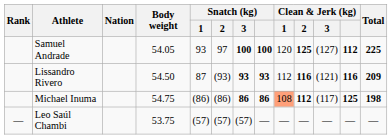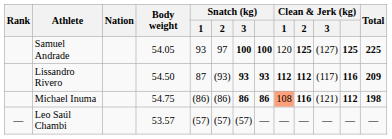Samuel Andrade | Clean & Jerk (kg): 112 -> 125
Lissandro Rivero | Clean & Jerk (kg) / 1: normal -> bold
Lissandro Rivero | Clean & Jerk (kg) / 2: 116 -> 112
Lissandro Rivero | Clean & Jerk (kg) / 3: (121) -> (117)
Michael Inuma | Clean & Jerk (kg) / 2: 112 -> 116
Michael Inuma | Clean & Jerk (kg) / 3: (117) -> (121)
Michael Inuma | Clean & Jerk (kg): 125 -> 112
Leo Saúl Chambi | Body weight: 53.75 -> 53.57
